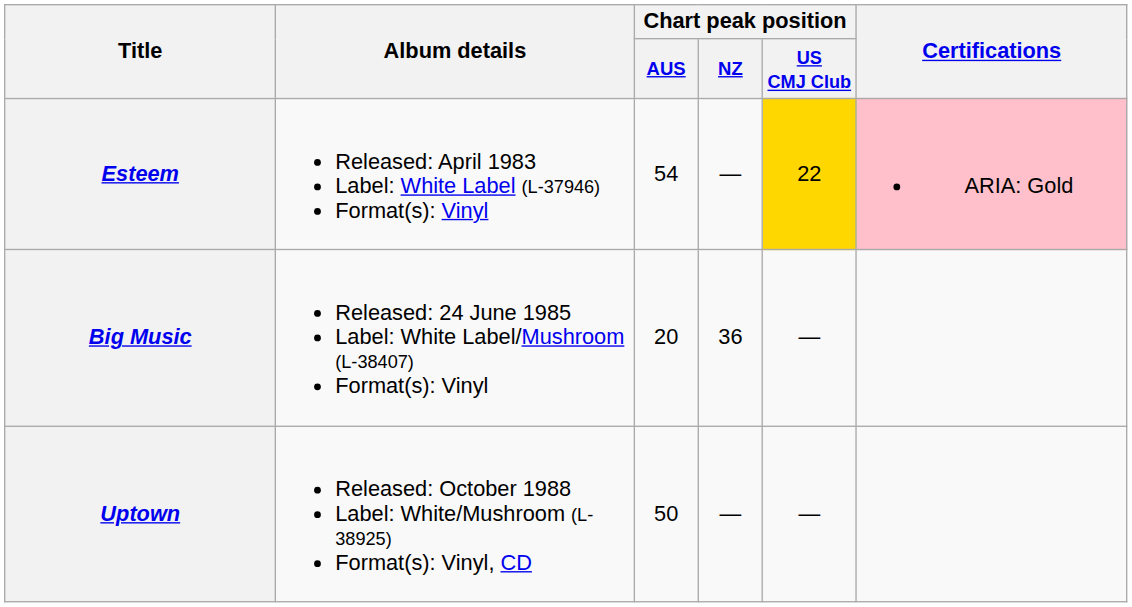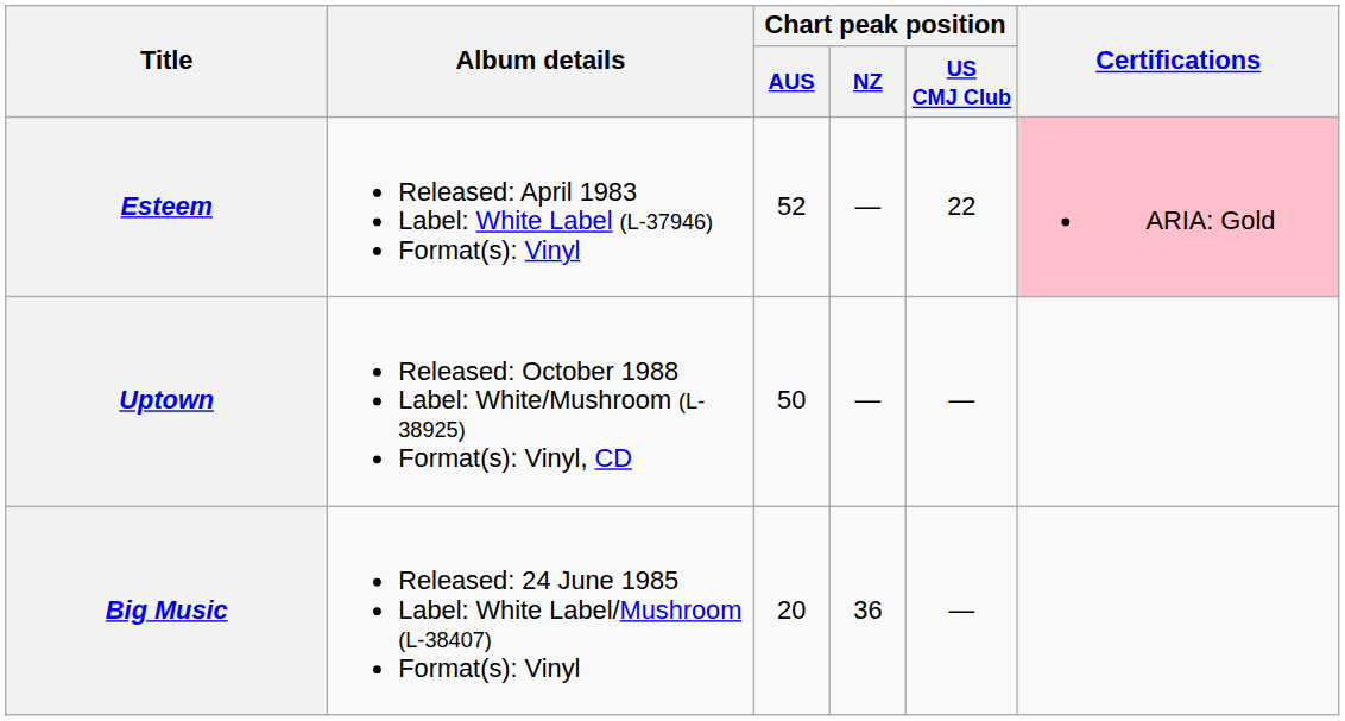Esteem | Chart peak position / AUS: 54 -> 52
Esteem | Chart peak position / US CMJ Club: gold background -> no background
rows swapped: Big Music <-> Uptown
